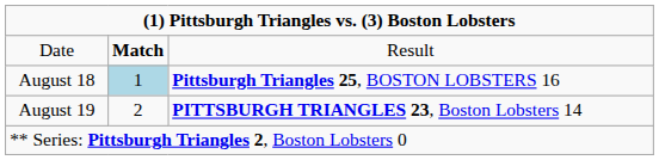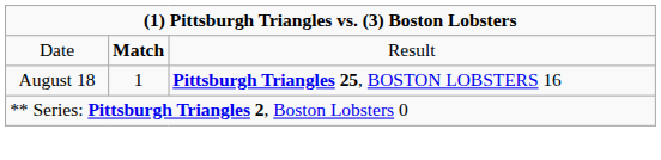August 18 | column 2: lightblue background -> no background
- row: August 19 | 2 | PITTSBURGH TRIANGLES 23, Boston Lobsters 14
